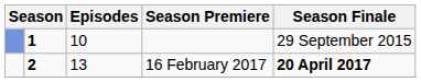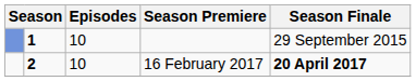16 February 2017 | Episodes: 13 -> 10
